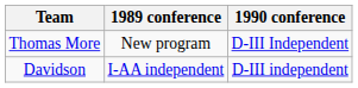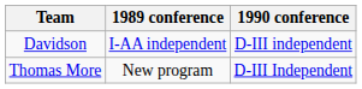rows swapped: Davidson <-> Thomas More
